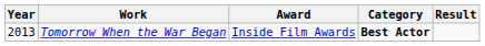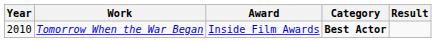Tomorrow When the War Began | Year: 2013 -> 2010
